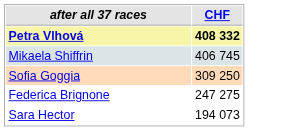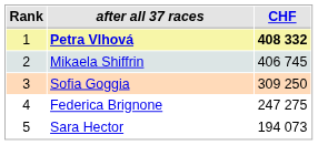+ column: Rank | 1 | 2 | 3 | 4 | 5
